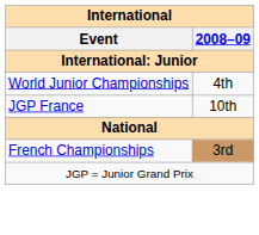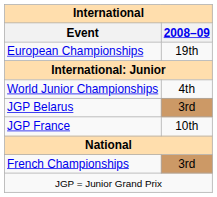+ row: European Championships | 19th
+ row: JGP Belarus | 3rd
